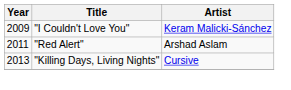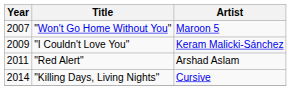+ row: 2007 | "Won't Go Home Without You" | Maroon 5
"Killing Days, Living Nights" | Year: 2013 -> 2014
